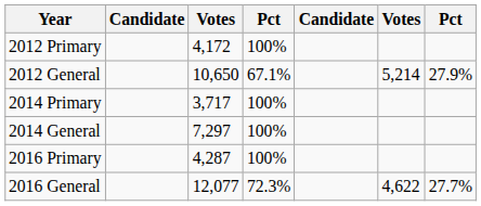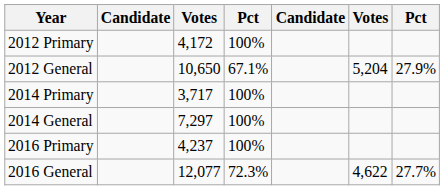2012 General | column 6: 5,214 -> 5,204
2016 Primary | column 3: 4,287 -> 4,237
